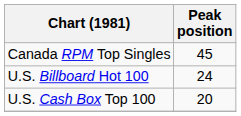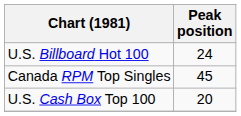rows swapped: Canada RPM Top Singles <-> U.S. Billboard Hot 100
